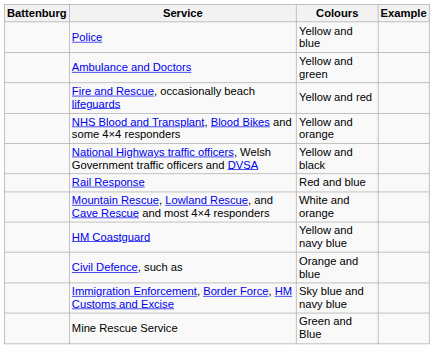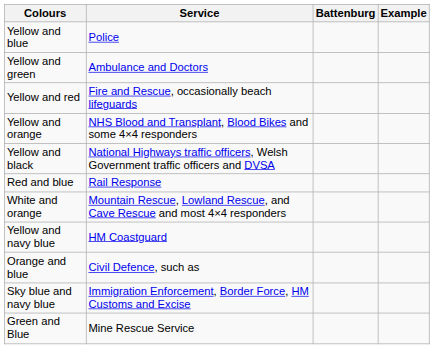columns swapped: Battenburg <-> Colours
